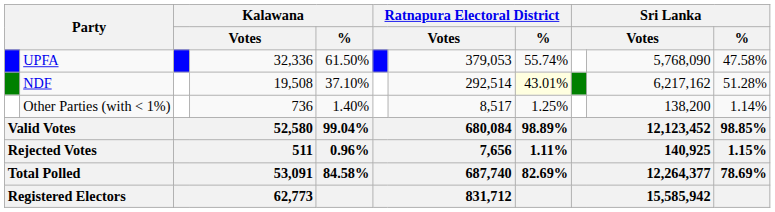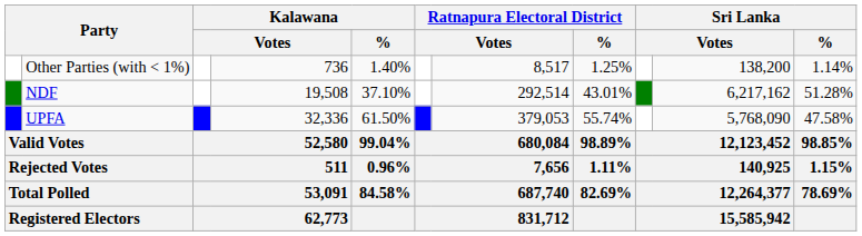rows swapped: UPFA <-> Other Parties (with < 1%)
NDF | Ratnapura Electoral District / %: lightyellow background -> no background
